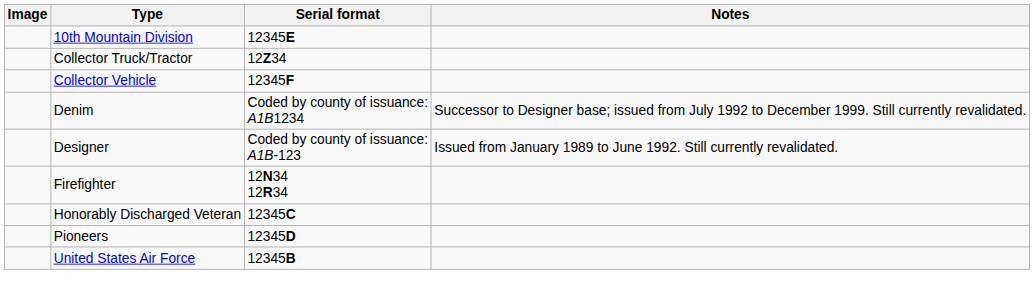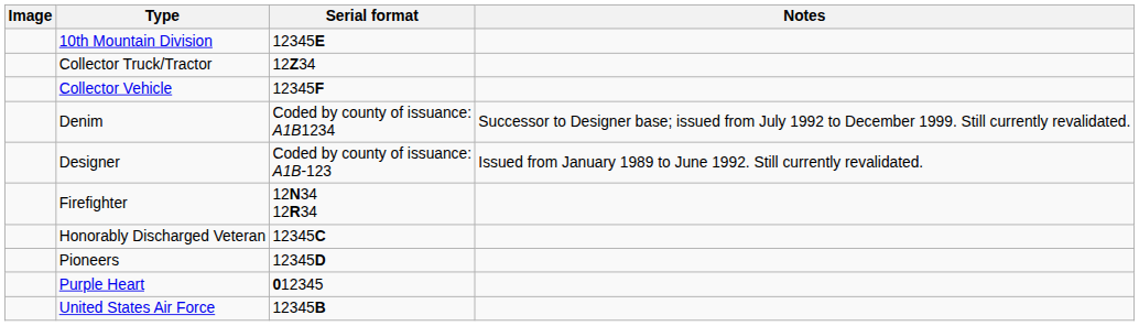+ row: Purple Heart | 012345
